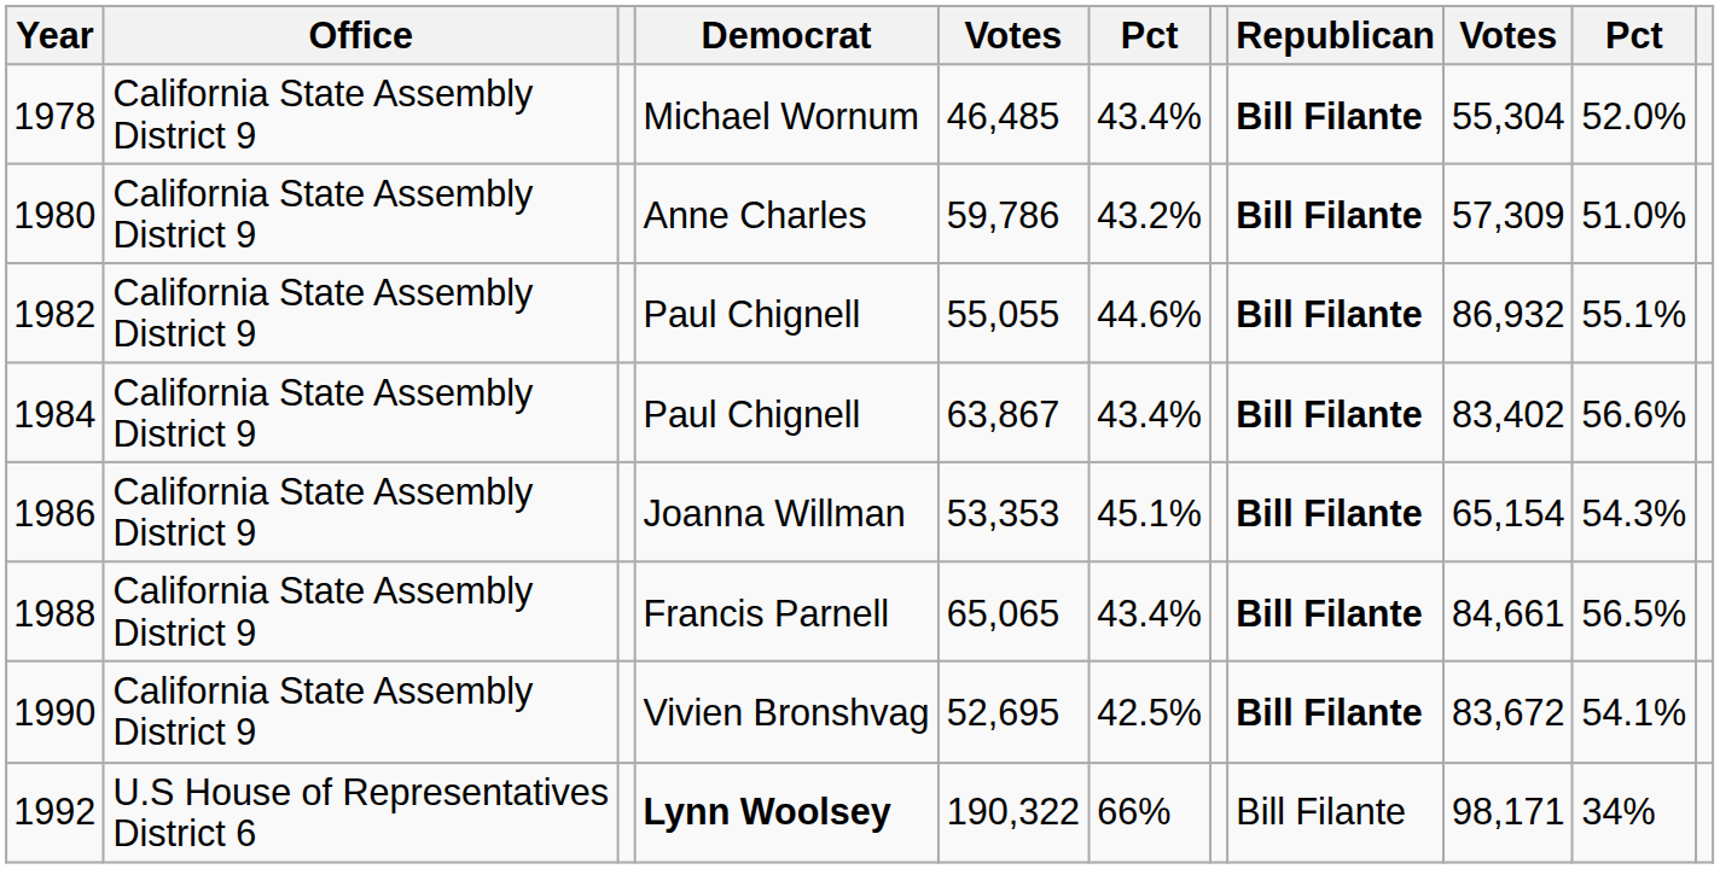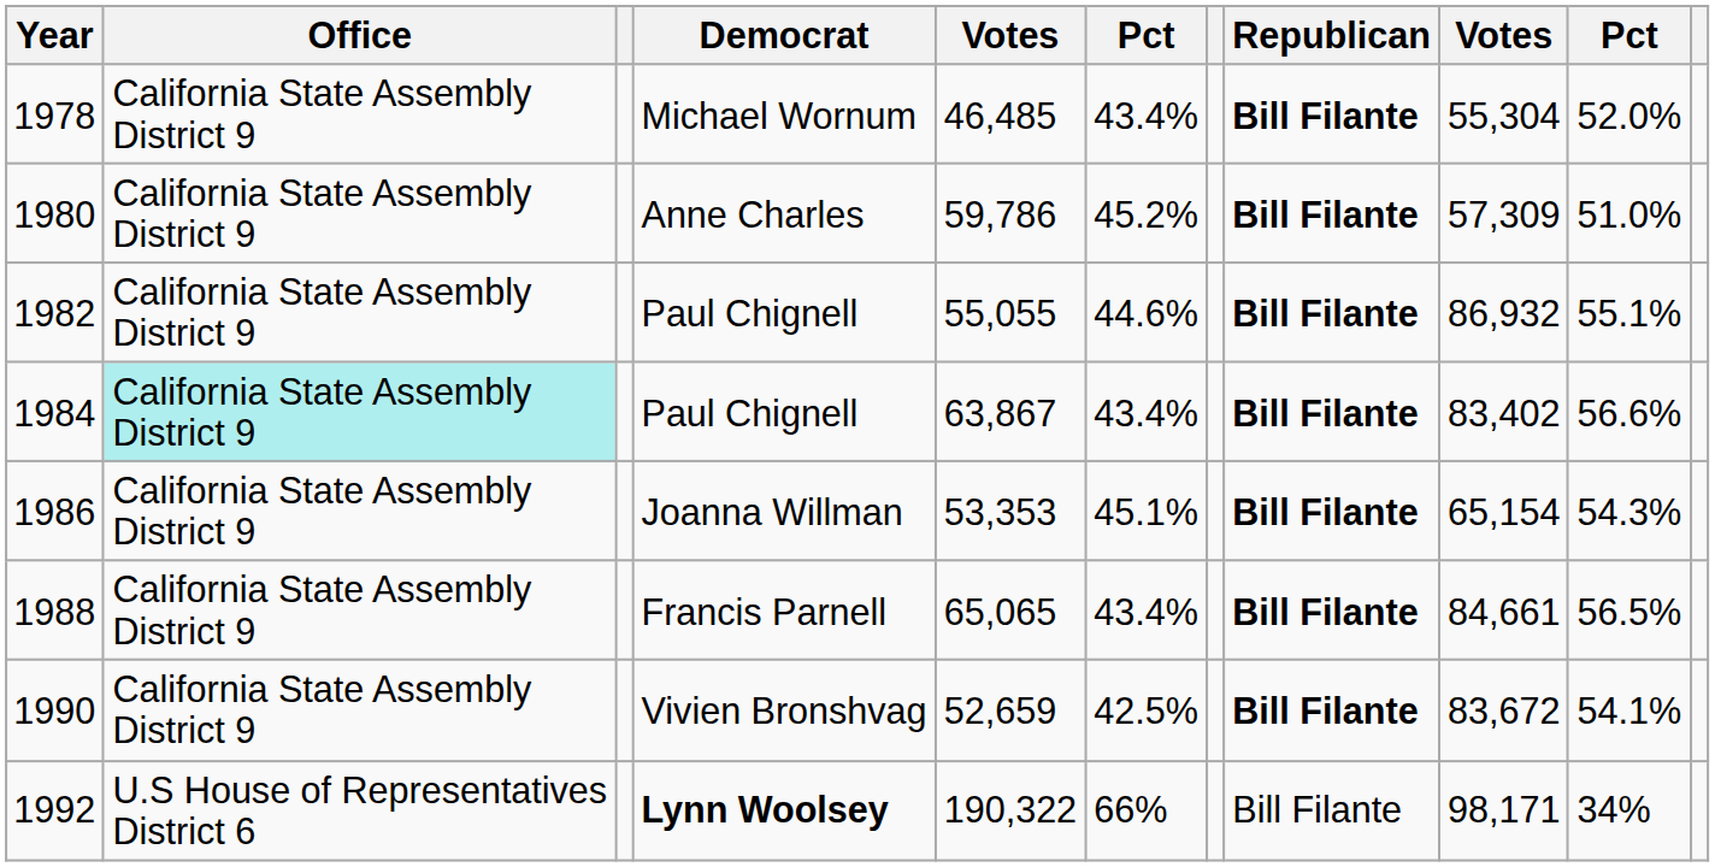1980 | column 6: 43.2% -> 45.2%
1984 | Office: no background -> paleturquoise background
1990 | column 5: 52,695 -> 52,659
